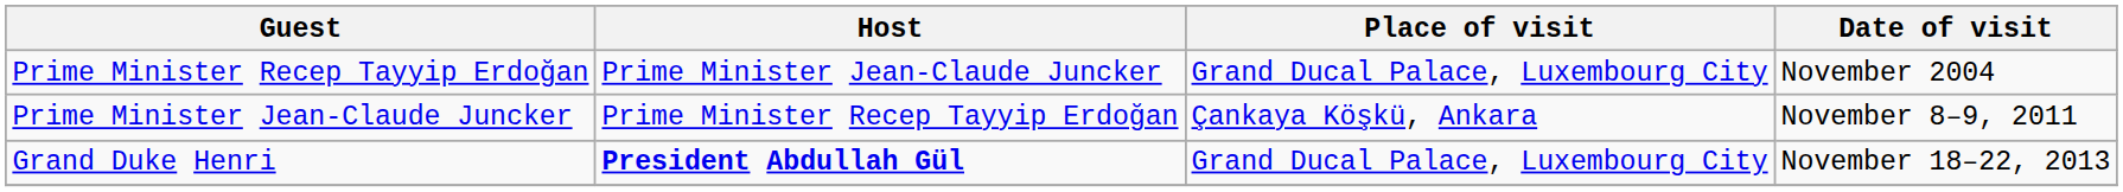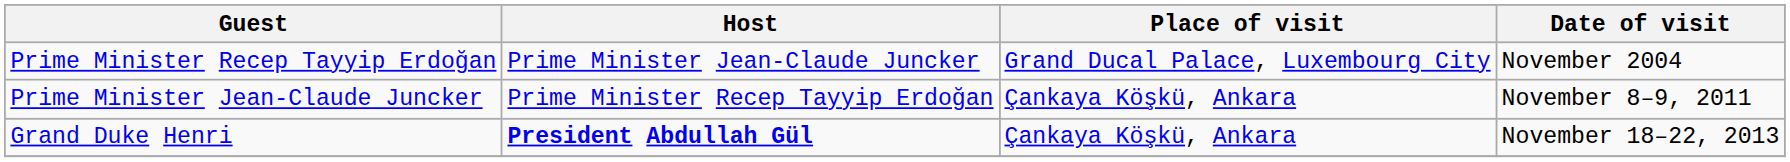Grand Duke Henri | Place of visit: Grand Ducal Palace, Luxembourg City -> Çankaya Köşkü, Ankara
